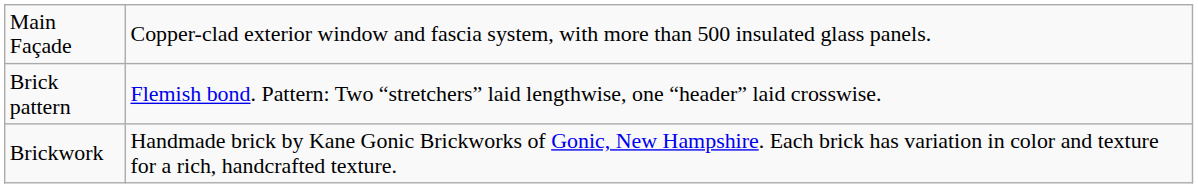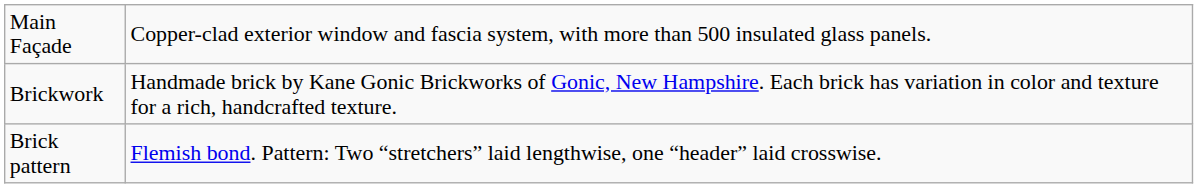rows swapped: Brickwork <-> Brick pattern
